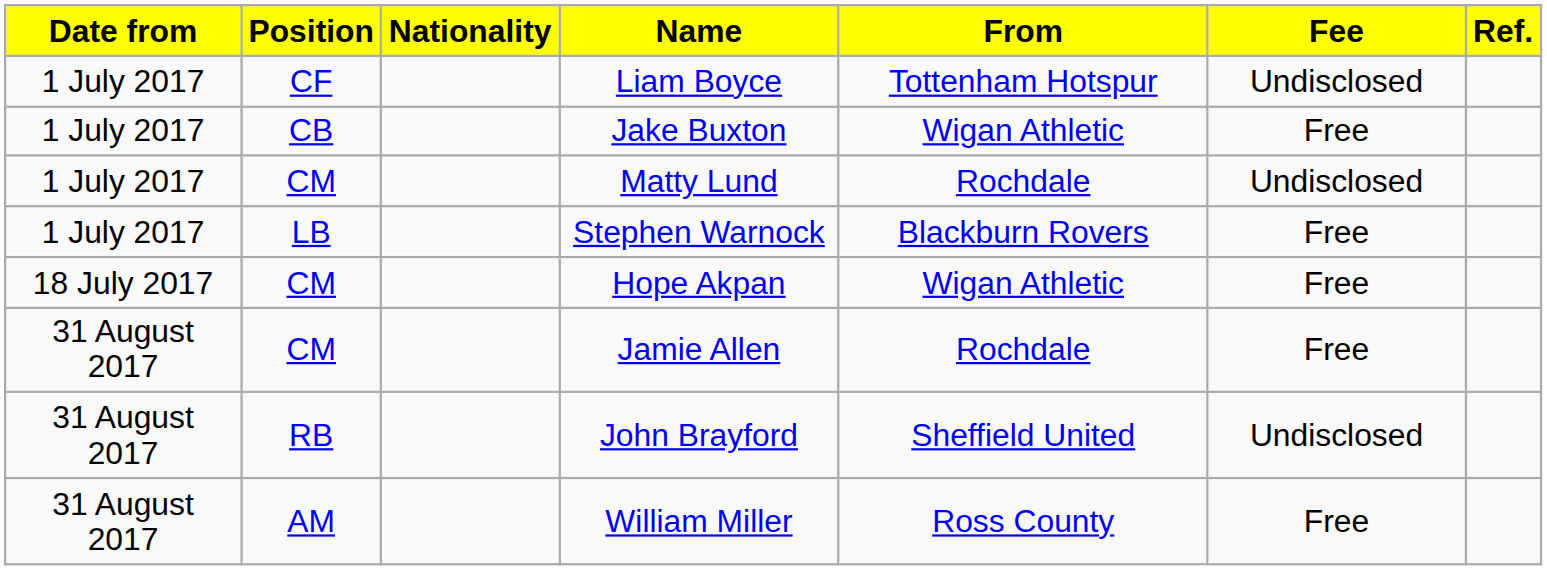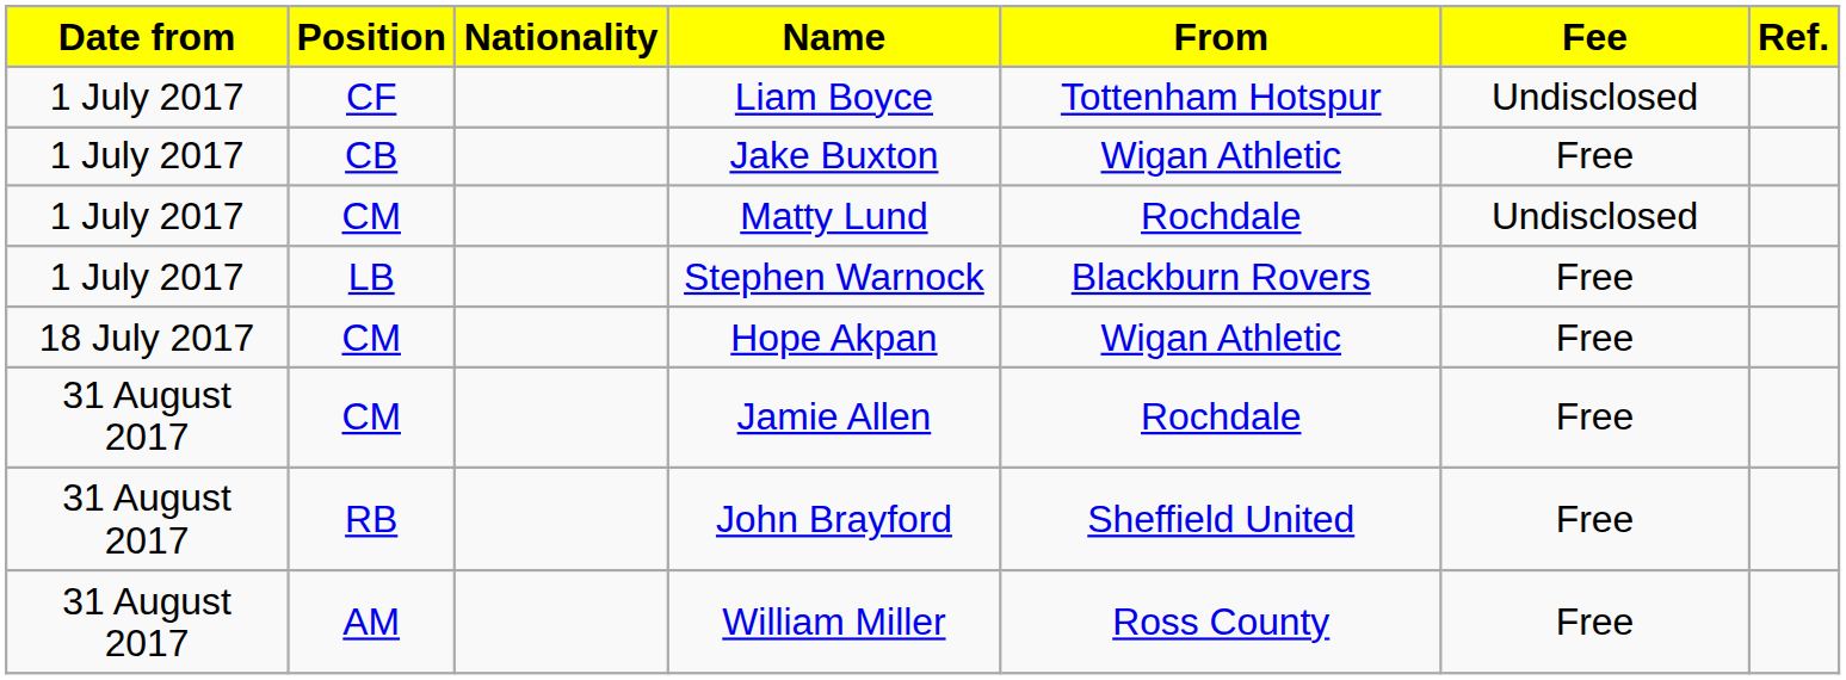John Brayford | Fee: Undisclosed -> Free
